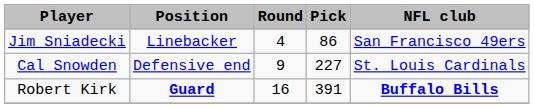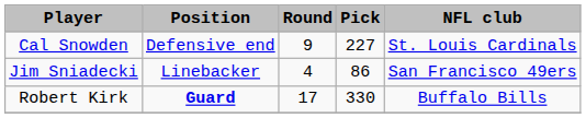rows swapped: Jim Sniadecki <-> Cal Snowden
Robert Kirk | Round: 16 -> 17
Robert Kirk | Pick: 391 -> 330
Robert Kirk | NFL club: bold -> normal
